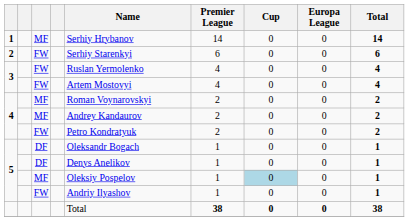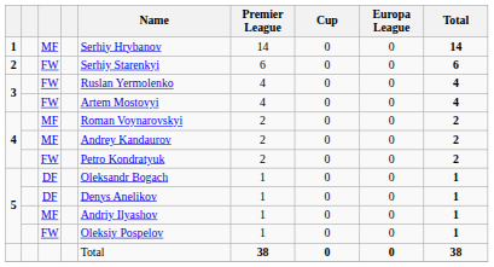5 / MF | Name: Oleksiy Pospelov -> Andriy Ilyashov
5 / MF | Cup: lightblue background -> no background
5 / FW | Name: Andriy Ilyashov -> Oleksiy Pospelov
